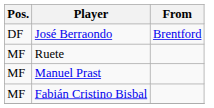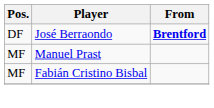José Berraondo | From: normal -> bold
- row: MF | Ruete
